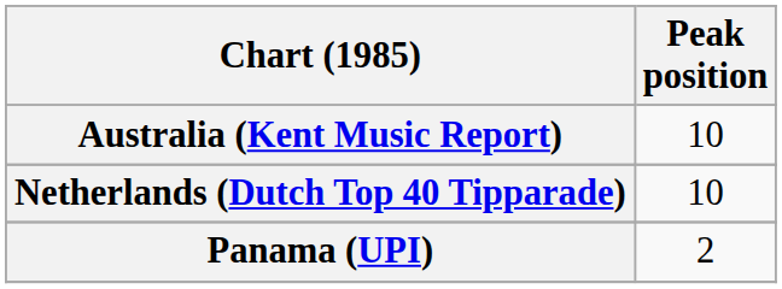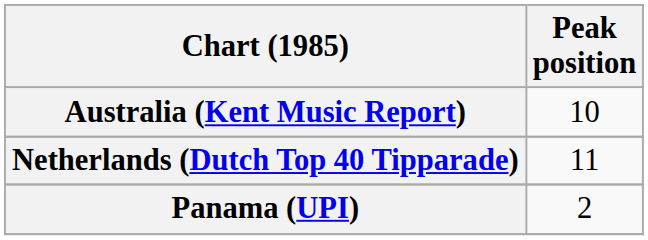Netherlands (Dutch Top 40 Tipparade) | Peak position: 10 -> 11
